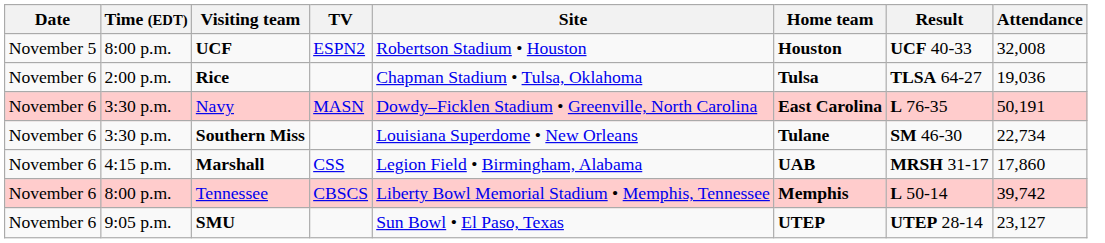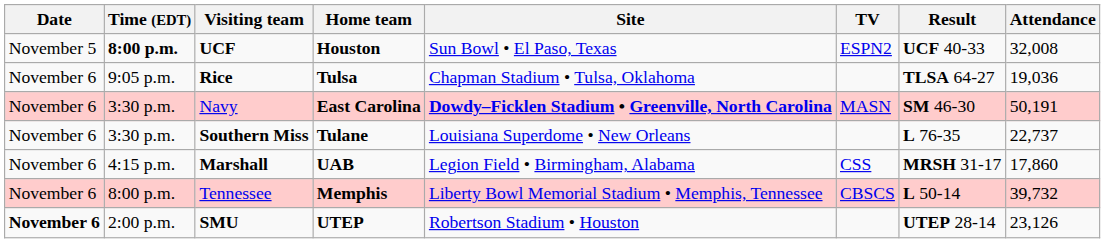columns swapped: Home team <-> TV
UCF | Time (EDT): normal -> bold
UCF | Site: Robertson Stadium • Houston -> Sun Bowl • El Paso, Texas
Rice | Time (EDT): 2:00 p.m. -> 9:05 p.m.
Navy | Site: normal -> bold
Navy | Result: L 76-35 -> SM 46-30
Southern Miss | Result: SM 46-30 -> L 76-35
Southern Miss | Attendance: 22,734 -> 22,737
Tennessee | Attendance: 39,742 -> 39,732
SMU | Date: normal -> bold
SMU | Time (EDT): 9:05 p.m. -> 2:00 p.m.
SMU | Site: Sun Bowl • El Paso, Texas -> Robertson Stadium • Houston
SMU | Attendance: 23,127 -> 23,126
